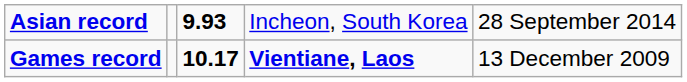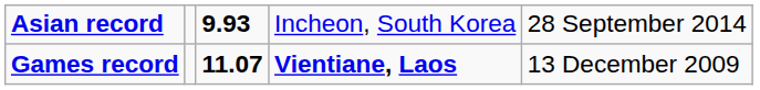Games record | column 3: 10.17 -> 11.07
